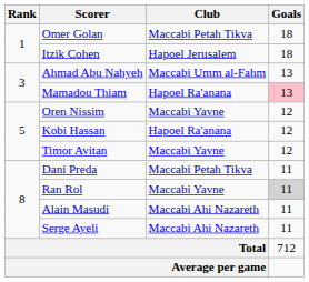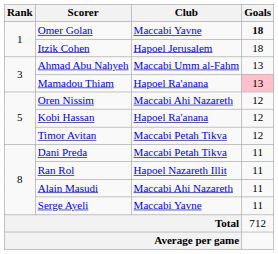Omer Golan | Club: Maccabi Petah Tikva -> Maccabi Yavne
Omer Golan | Goals: normal -> bold
Oren Nissim | Club: Maccabi Yavne -> Maccabi Ahi Nazareth
Timor Avitan | Club: Maccabi Yavne -> Maccabi Petah Tikva
Ran Rol | Club: Maccabi Yavne -> Hapoel Nazareth Illit
Ran Rol | Goals: lightgrey background -> no background
Serge Ayeli | Club: Maccabi Ahi Nazareth -> Maccabi Yavne
